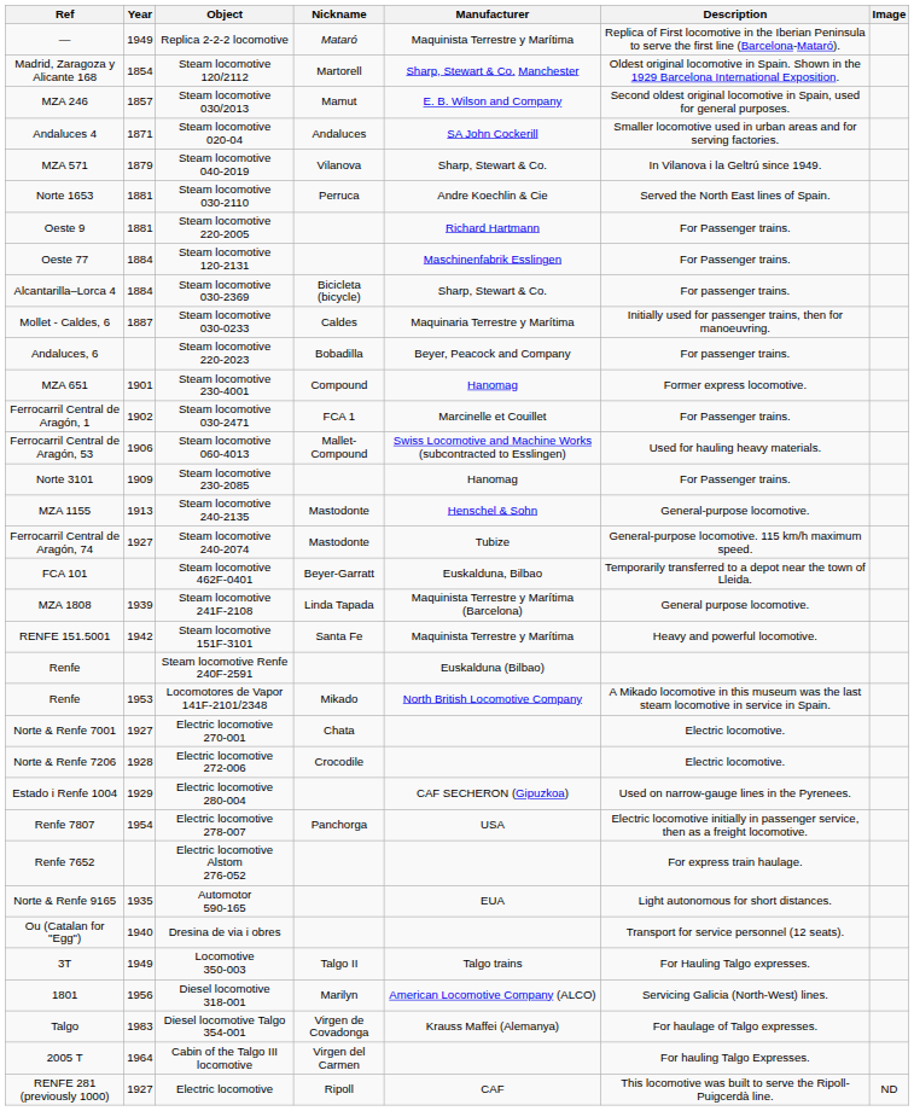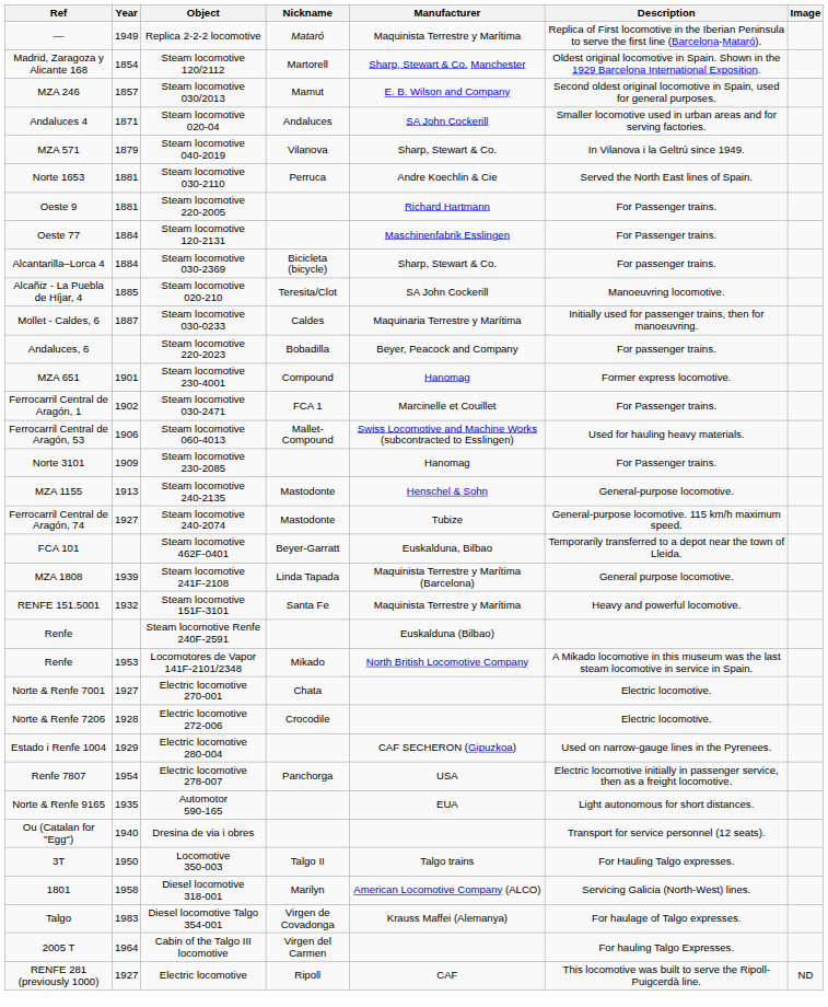+ row: Alcañiz - La Puebla de Híjar, 4 | 1885 | Steam locomotive 020-210 | Teresita/Clot | SA John Cockerill | Manoeuvring locomotive.
Steam locomotive 151F-3101 | Year: 1942 -> 1932
- row: Renfe 7652 | Electric locomotive Alstom 276-052 | For express train haulage.
Locomotive 350-003 | Year: 1949 -> 1950
Diesel locomotive 318-001 | Year: 1956 -> 1958
